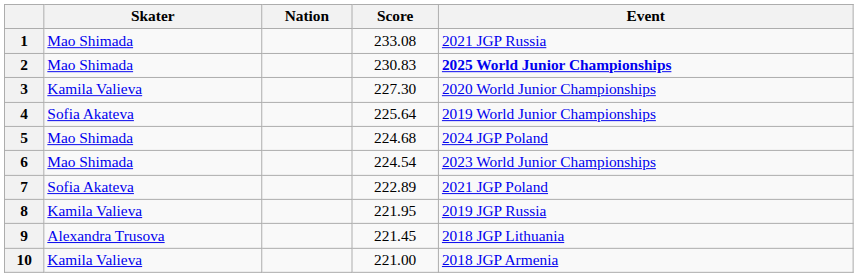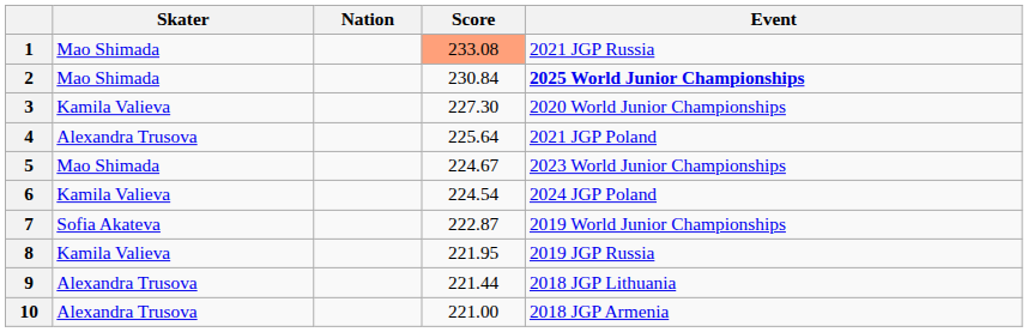1 | Score: no background -> lightsalmon background
2 | Score: 230.83 -> 230.84
4 | Skater: Sofia Akateva -> Alexandra Trusova
4 | Event: 2019 World Junior Championships -> 2021 JGP Poland
5 | Score: 224.68 -> 224.67
5 | Event: 2024 JGP Poland -> 2023 World Junior Championships
6 | Skater: Mao Shimada -> Kamila Valieva
6 | Event: 2023 World Junior Championships -> 2024 JGP Poland
7 | Score: 222.89 -> 222.87
7 | Event: 2021 JGP Poland -> 2019 World Junior Championships
9 | Score: 221.45 -> 221.44
10 | Skater: Kamila Valieva -> Alexandra Trusova
